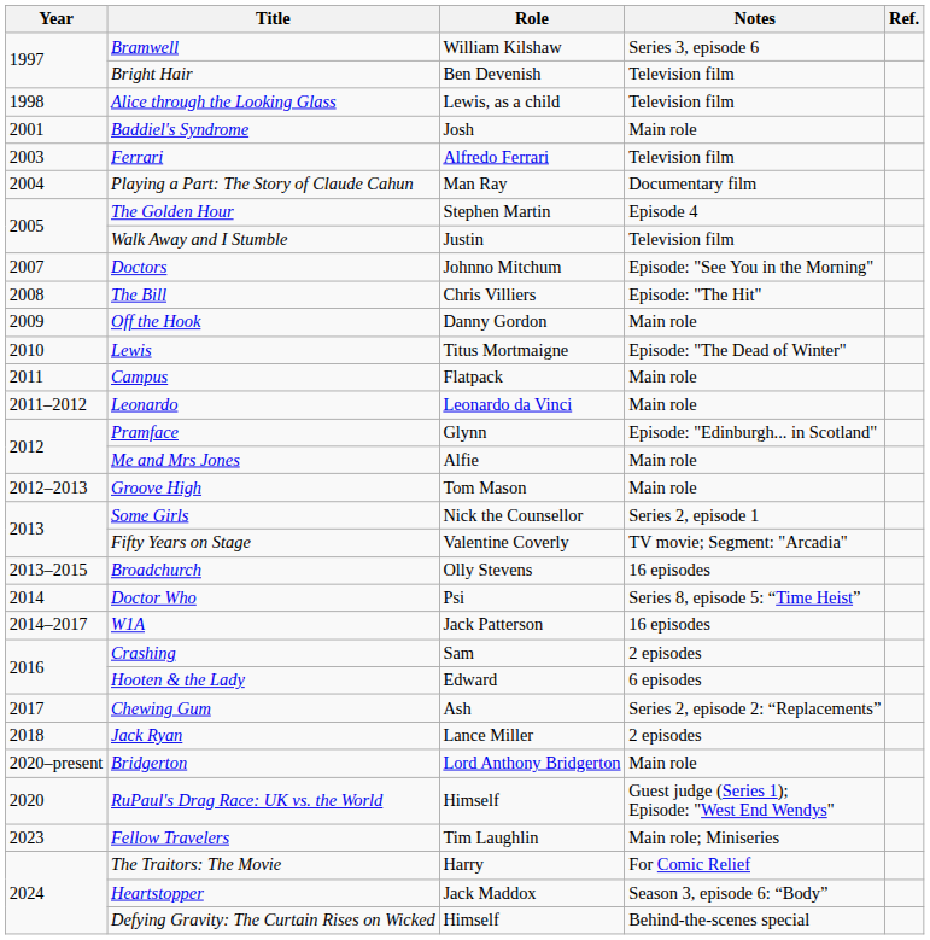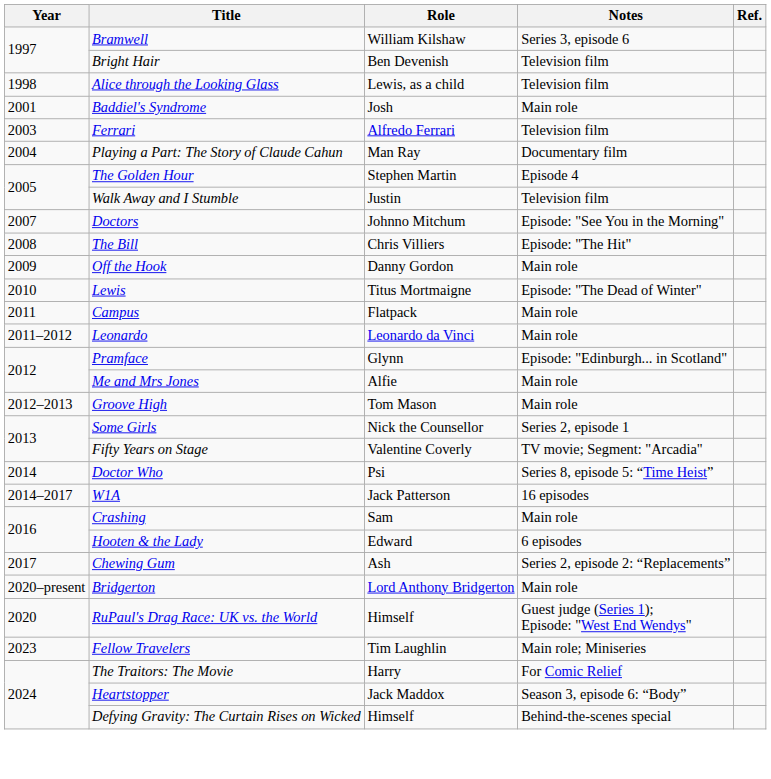- row: 2013–2015 | Broadchurch | Olly Stevens | 16 episodes
Crashing | Notes: 2 episodes -> Main role
- row: 2018 | Jack Ryan | Lance Miller | 2 episodes
